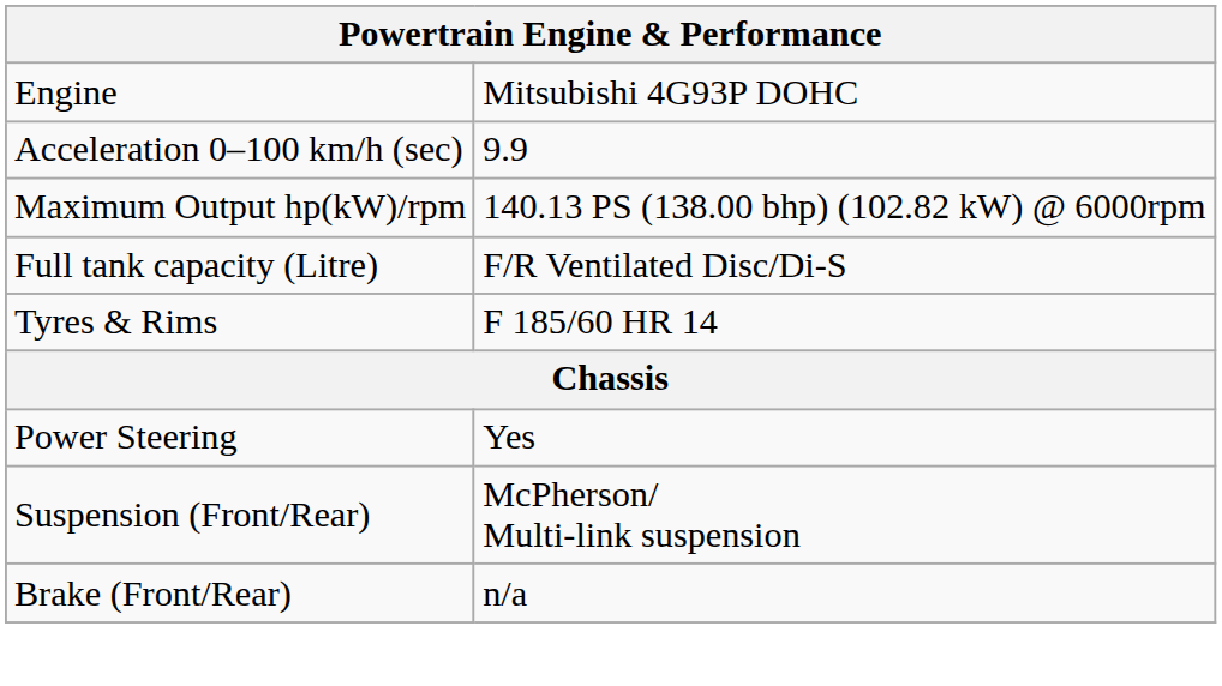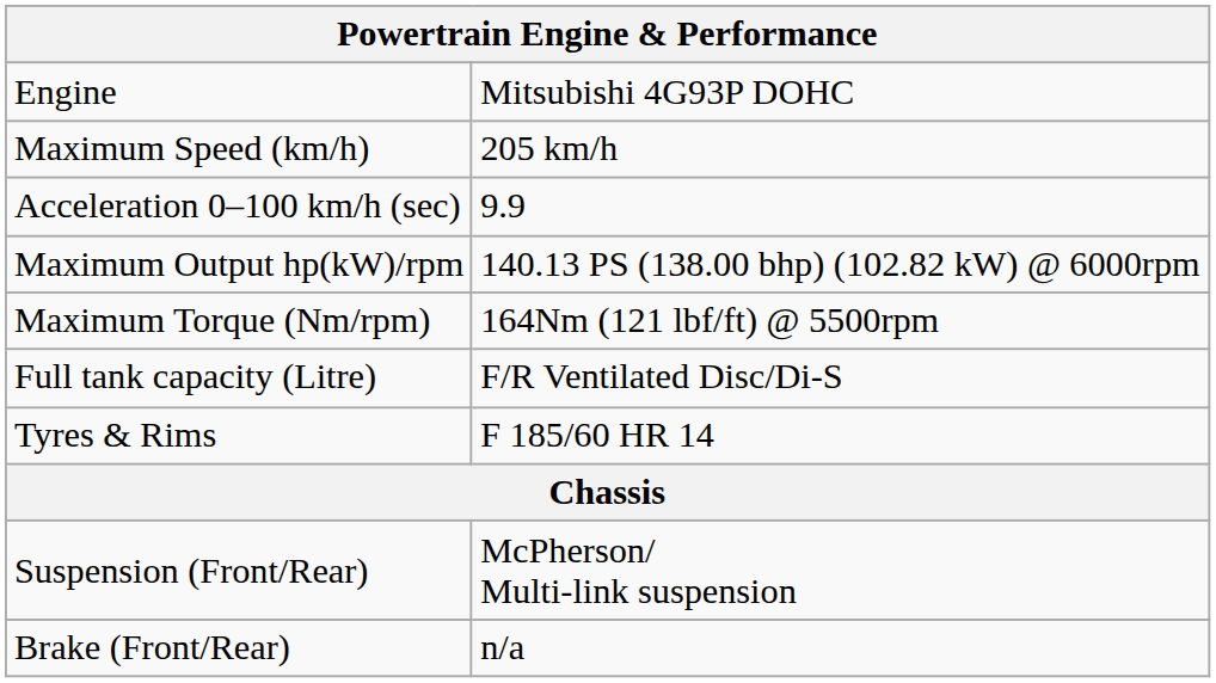+ row: Maximum Speed (km/h) | 205 km/h
+ row: Maximum Torque (Nm/rpm) | 164Nm (121 lbf/ft) @ 5500rpm
- row: Power Steering | Yes
